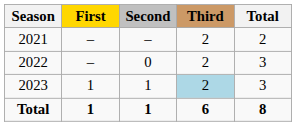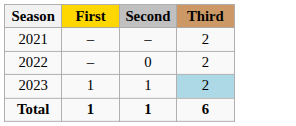- column: Total | 2 | 3 | 3 | 8
